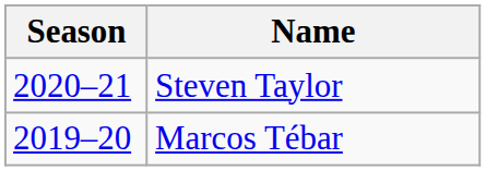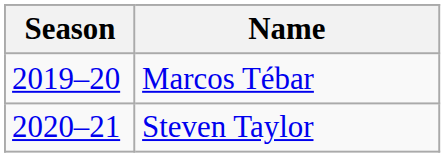rows swapped: Marcos Tébar <-> Steven Taylor
